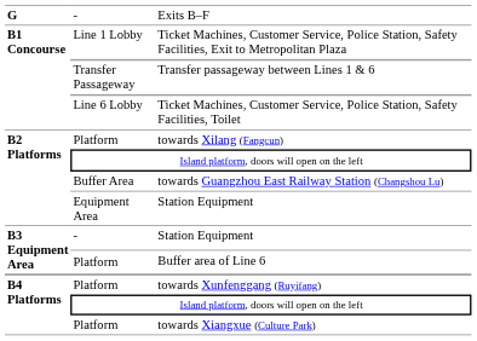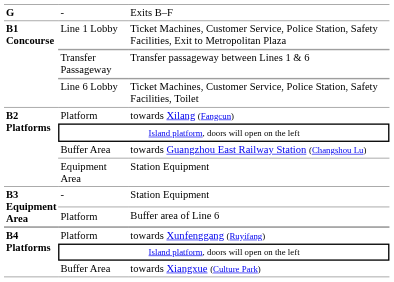towards Xiangxue (Culture Park) | column 2: Platform -> Buffer Area
